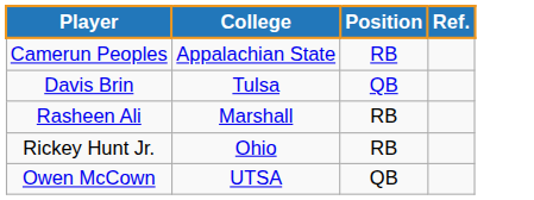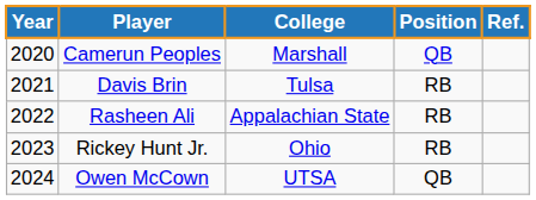+ column: Year | 2020 | 2021 | 2022 | 2023 | 2024
Camerun Peoples | College: Appalachian State -> Marshall
Camerun Peoples | Position: RB -> QB
Davis Brin | Position: QB -> RB
Rasheen Ali | College: Marshall -> Appalachian State
